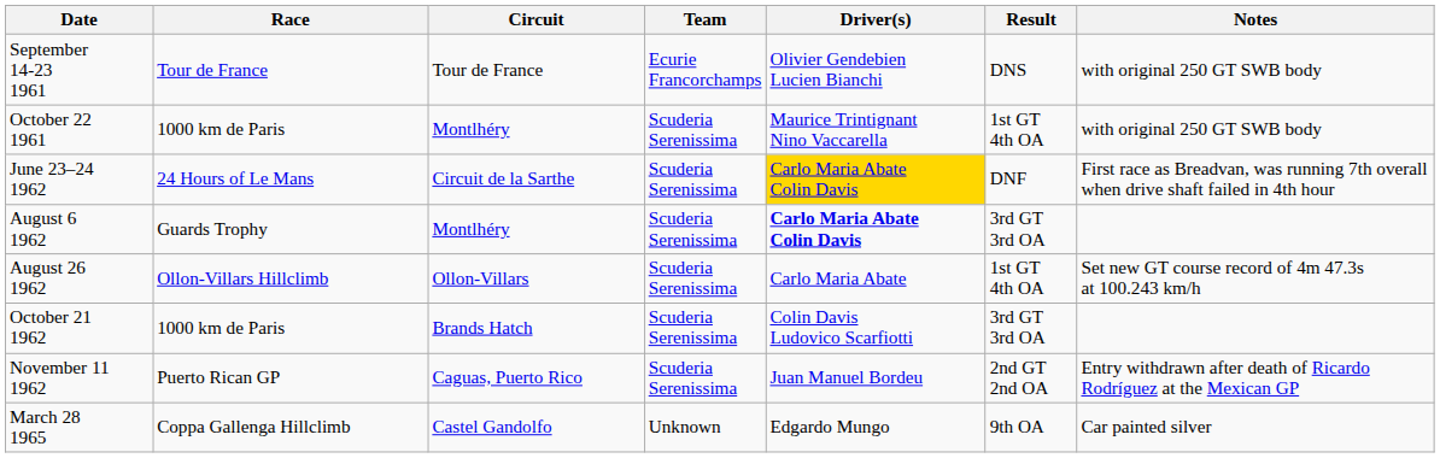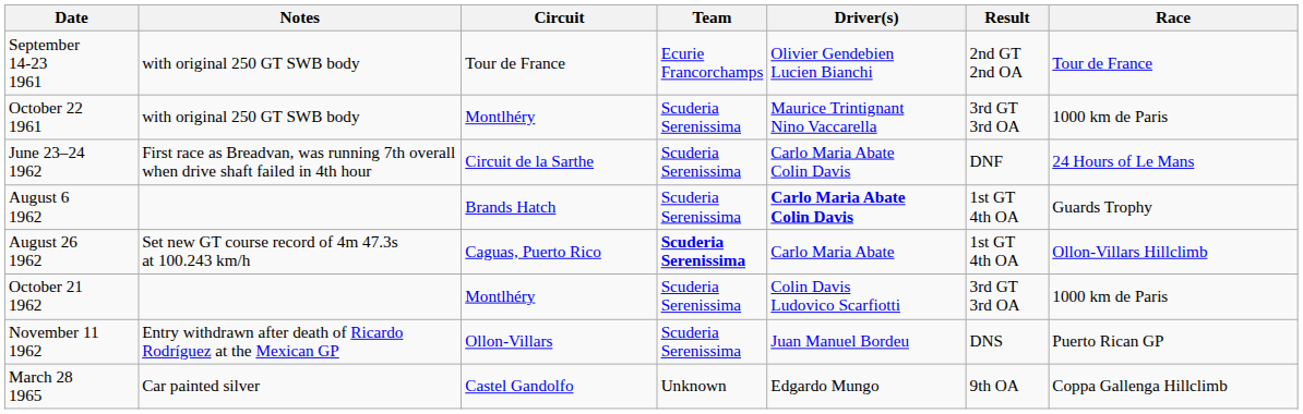columns swapped: Race <-> Notes
September 14-23 1961 | Result: DNS -> 2nd GT 2nd OA
October 22 1961 | Result: 1st GT 4th OA -> 3rd GT 3rd OA
June 23–24 1962 | Driver(s): gold background -> no background
August 6 1962 | Circuit: Montlhéry -> Brands Hatch
August 6 1962 | Result: 3rd GT 3rd OA -> 1st GT 4th OA
August 26 1962 | Circuit: Ollon-Villars -> Caguas, Puerto Rico
August 26 1962 | Team: normal -> bold
October 21 1962 | Circuit: Brands Hatch -> Montlhéry
November 11 1962 | Circuit: Caguas, Puerto Rico -> Ollon-Villars
November 11 1962 | Result: 2nd GT 2nd OA -> DNS
